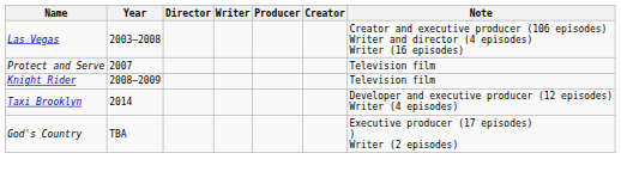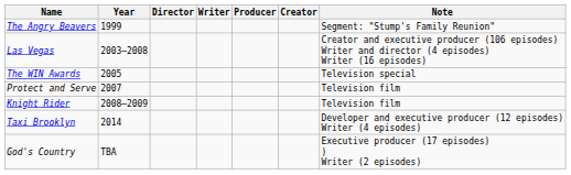+ row: The Angry Beavers | 1999 | Segment: "Stump's Family Reunion"
+ row: The WIN Awards | 2005 | Television special
